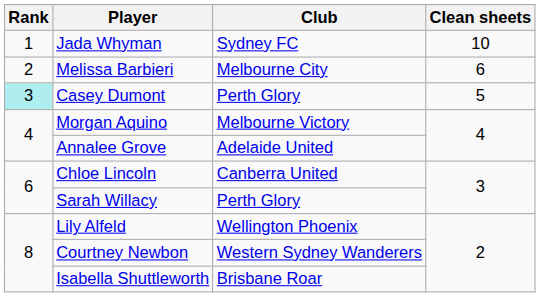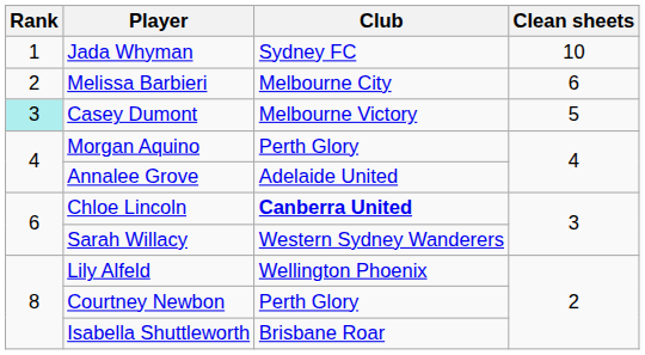Casey Dumont | Club: Perth Glory -> Melbourne Victory
Morgan Aquino | Club: Melbourne Victory -> Perth Glory
Chloe Lincoln | Club: normal -> bold
Sarah Willacy | Club: Perth Glory -> Western Sydney Wanderers
Courtney Newbon | Club: Western Sydney Wanderers -> Perth Glory
